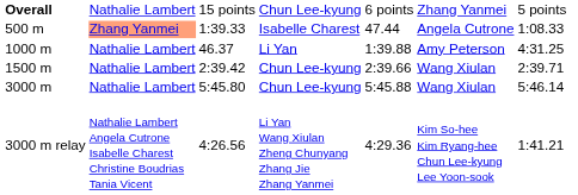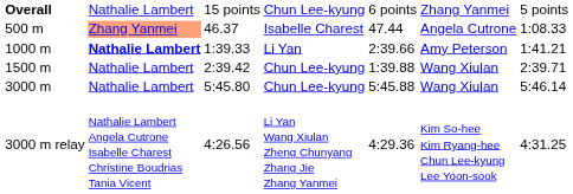500 m | column 3: 1:39.33 -> 46.37
1000 m | column 2: normal -> bold
1000 m | column 3: 46.37 -> 1:39.33
1000 m | column 5: 1:39.88 -> 2:39.66
1000 m | column 7: 4:31.25 -> 1:41.21
1500 m | column 5: 2:39.66 -> 1:39.88
3000 m relay | column 7: 1:41.21 -> 4:31.25
